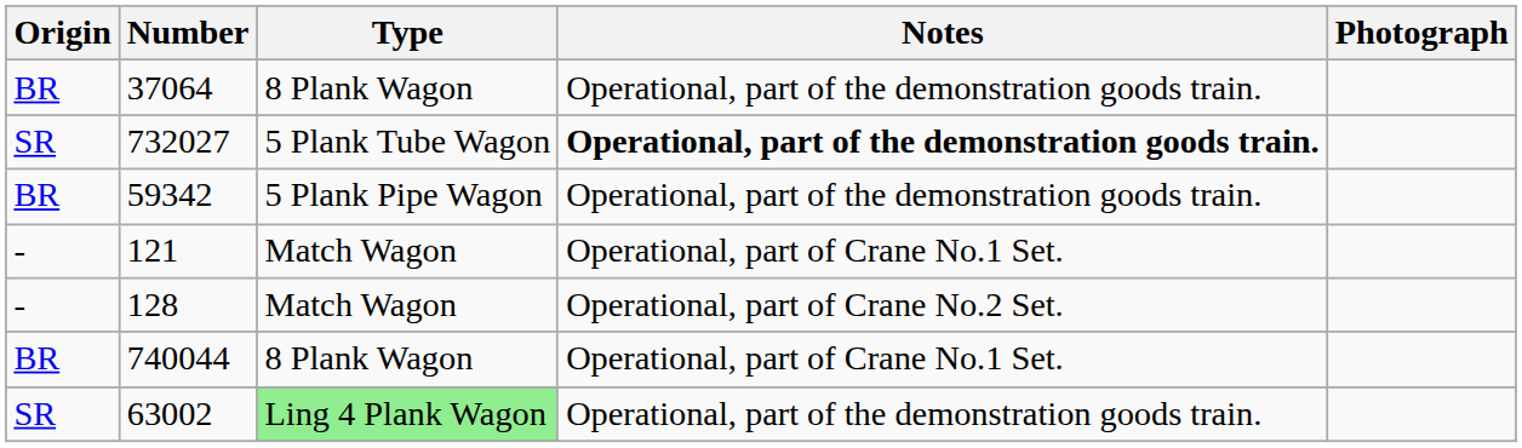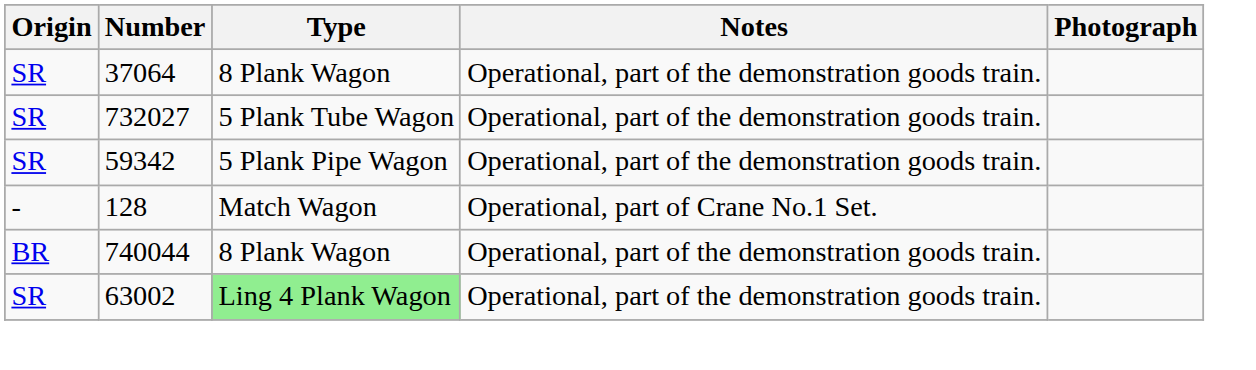37064 | Origin: BR -> SR
732027 | Notes: bold -> normal
59342 | Origin: BR -> SR
- row: - | 121 | Match Wagon | Operational, part of Crane No.1 Set.
128 | Notes: Operational, part of Crane No.2 Set. -> Operational, part of Crane No.1 Set.
740044 | Notes: Operational, part of Crane No.1 Set. -> Operational, part of the demonstration goods train.
